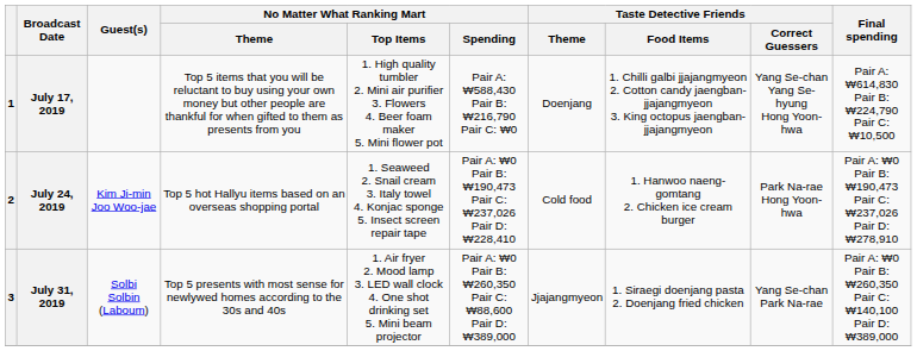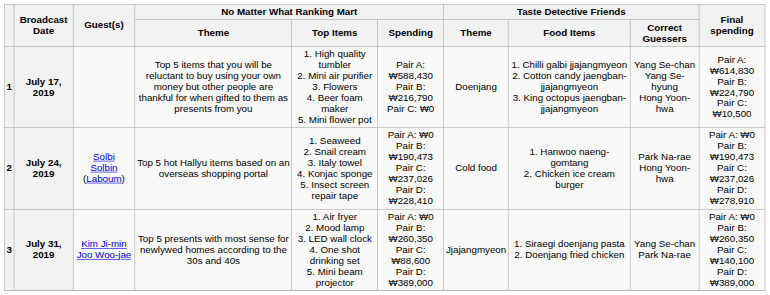July 24, 2019 | Guest(s): Kim Ji-min Joo Woo-jae -> Solbi Solbin (Laboum)
July 31, 2019 | Guest(s): Solbi Solbin (Laboum) -> Kim Ji-min Joo Woo-jae
